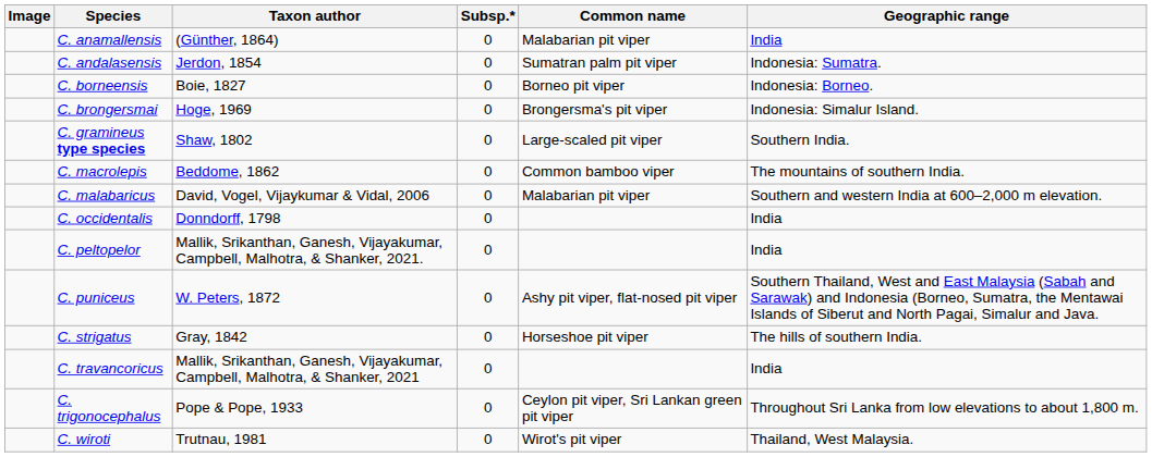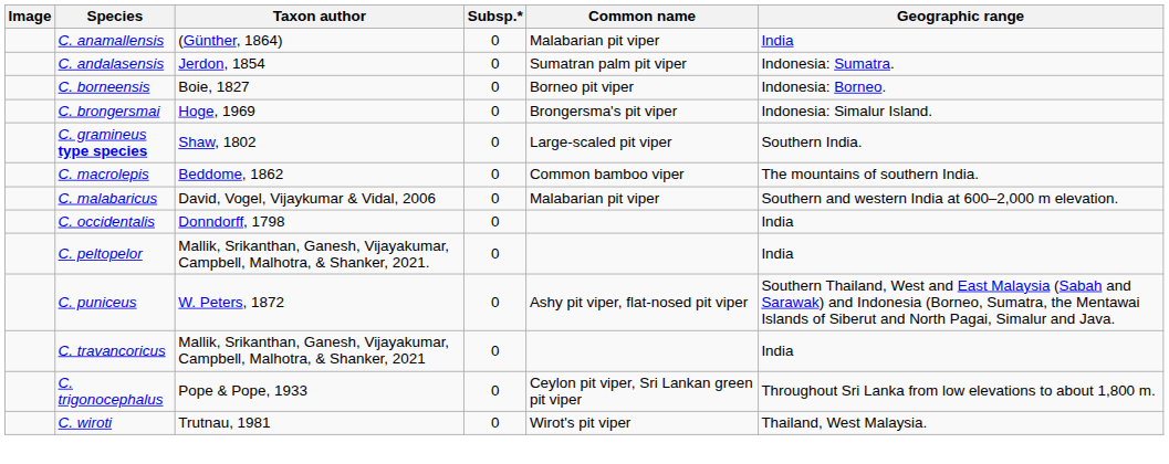- row: C. strigatus | Gray, 1842 | 0 | Horseshoe pit viper | The hills of southern India.
